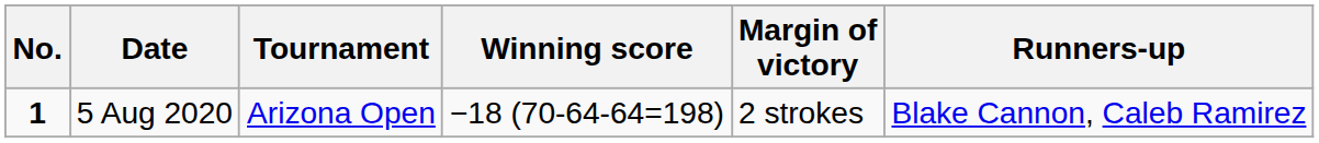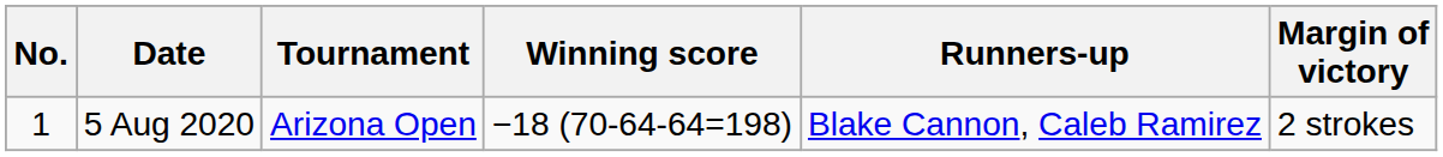columns swapped: Margin of victory <-> Runners-up
5 Aug 2020 | No.: bold -> normal
